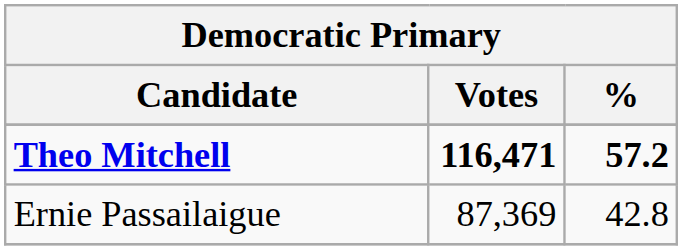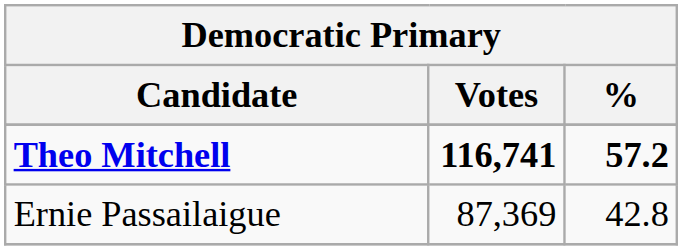Theo Mitchell | Votes: 116,471 -> 116,741
